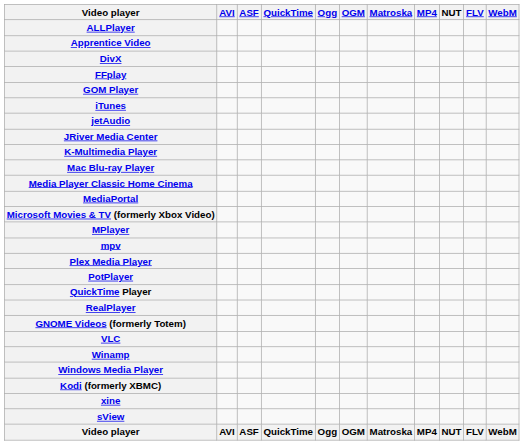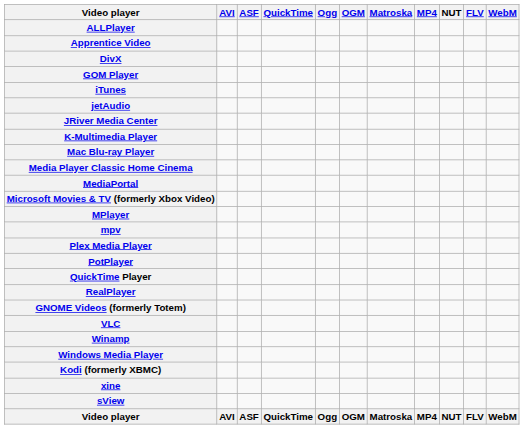- row: FFplay
